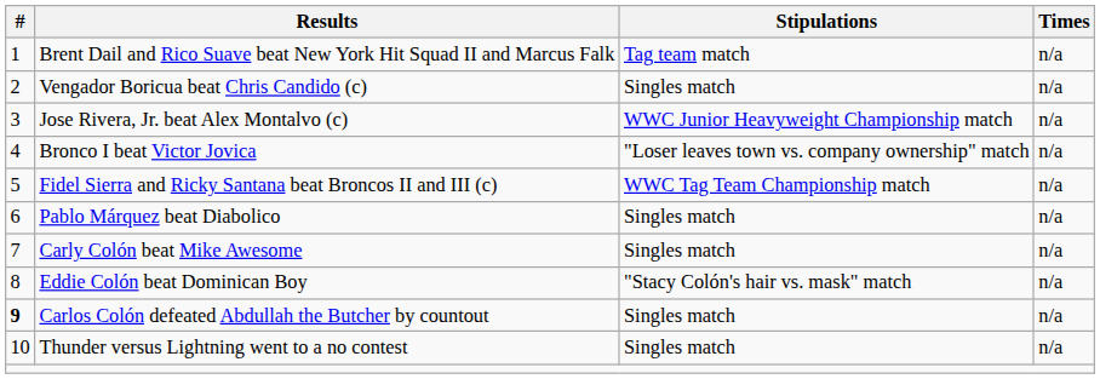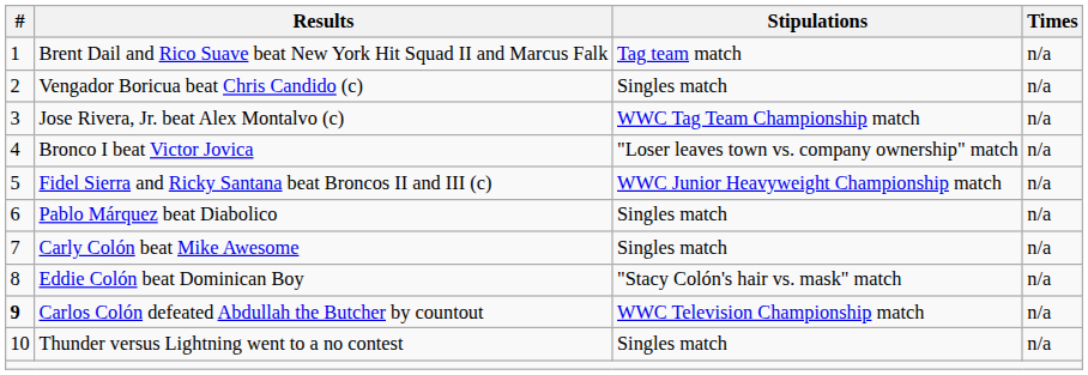Jose Rivera, Jr. beat Alex Montalvo (c) | Stipulations: WWC Junior Heavyweight Championship match -> WWC Tag Team Championship match
Fidel Sierra and Ricky Santana beat Broncos II and III (c) | Stipulations: WWC Tag Team Championship match -> WWC Junior Heavyweight Championship match
Carlos Colón defeated Abdullah the Butcher by countout | Stipulations: Singles match -> WWC Television Championship match
